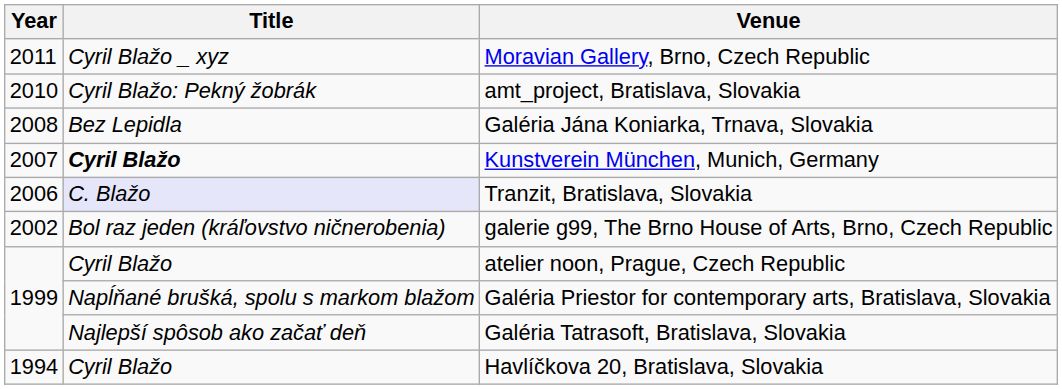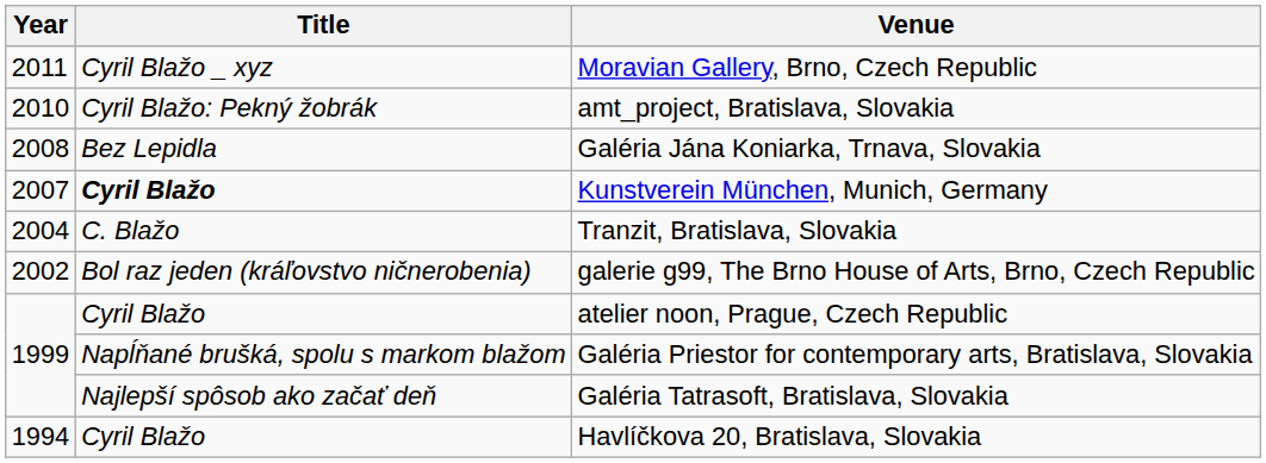Tranzit, Bratislava, Slovakia | Year: 2006 -> 2004
Tranzit, Bratislava, Slovakia | Title: lavender background -> no background
